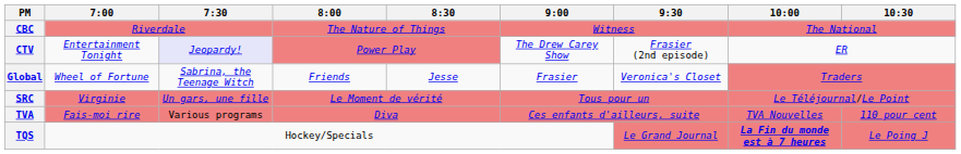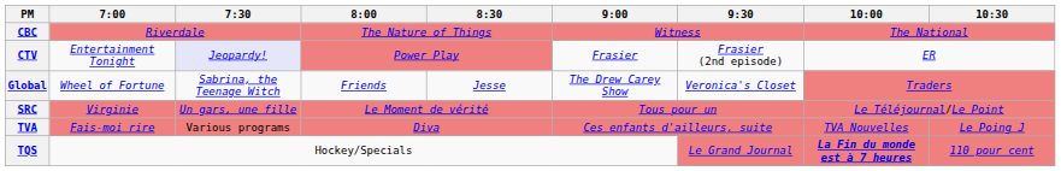CTV | 9:00: The Drew Carey Show -> Frasier
Global | 9:00: Frasier -> The Drew Carey Show
TVA | 10:30: 110 pour cent -> Le Poing J
TQS | 10:30: Le Poing J -> 110 pour cent
